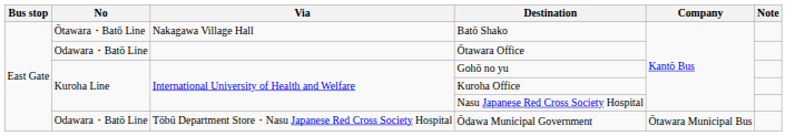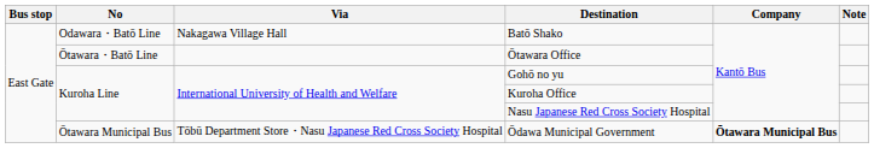Batō Shako | No: Ōtawara・Batō Line -> Odawara・Batō Line
Ōtawara Office | No: Odawara・Batō Line -> Ōtawara・Batō Line
Ōdawa Municipal Government | No: Odawara・Batō Line -> Ōtawara Municipal Bus
Ōdawa Municipal Government | Company: normal -> bold
